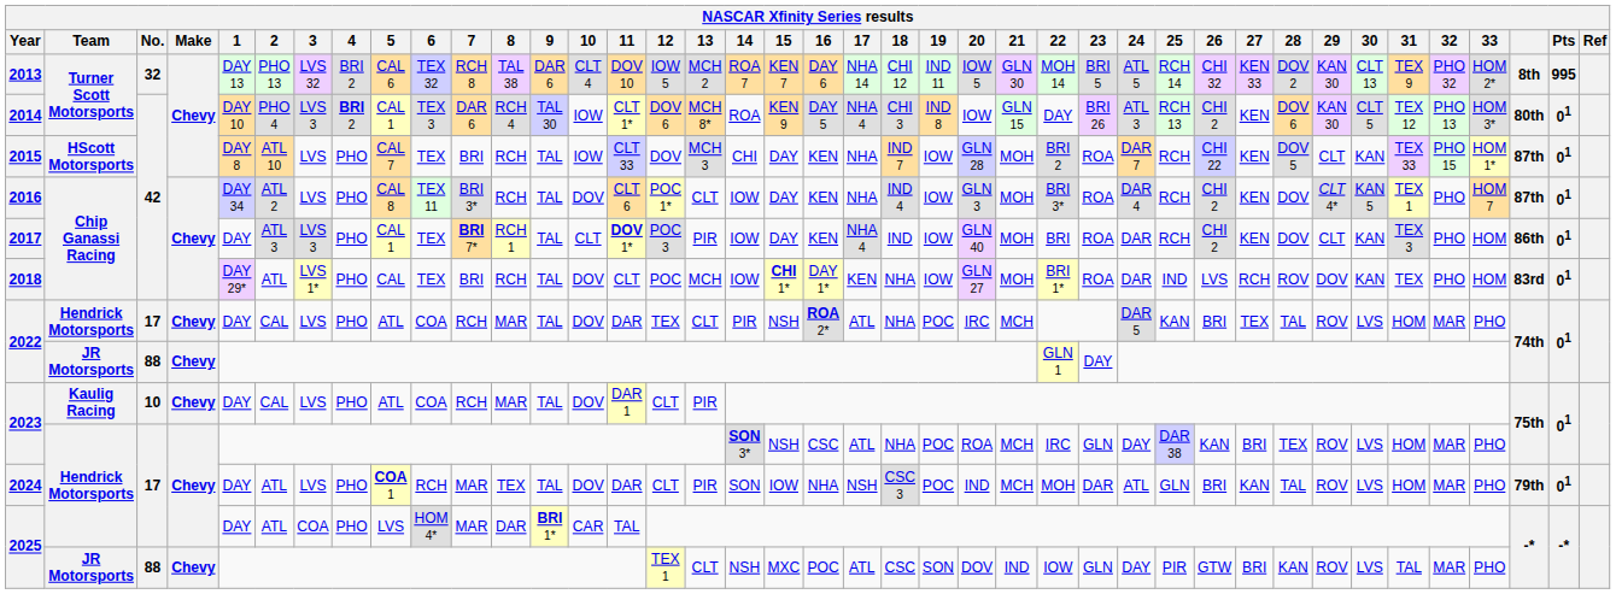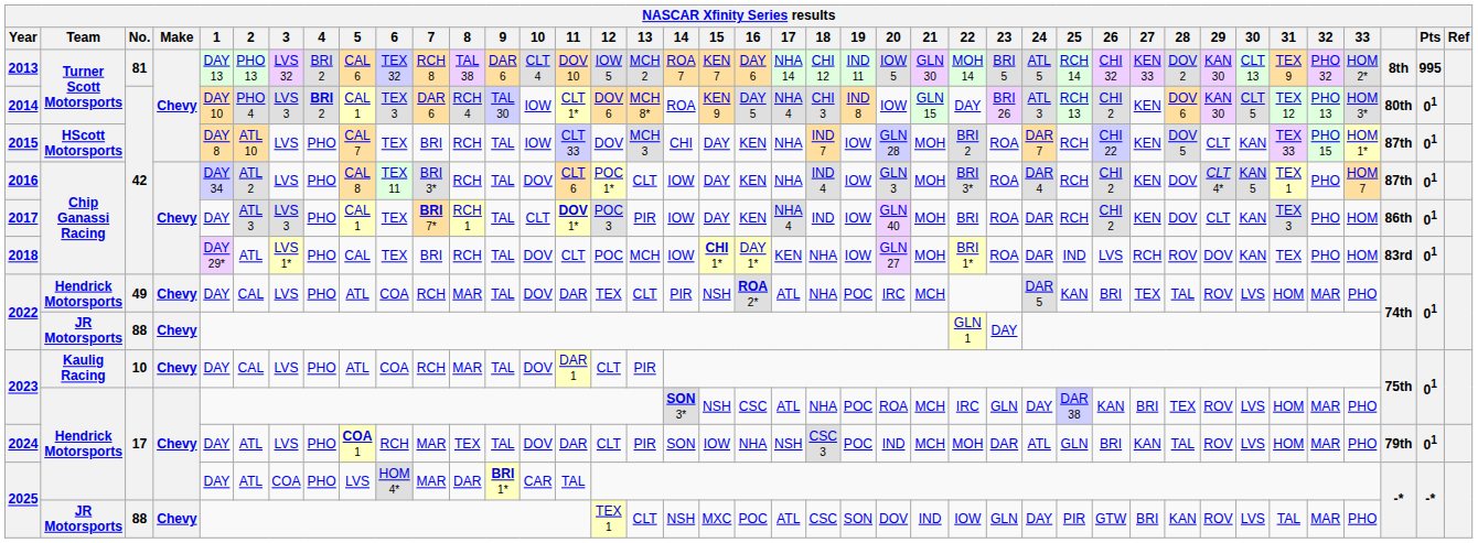2013 | No.: 32 -> 81
2022 / Hendrick Motorsports | No.: 17 -> 49
